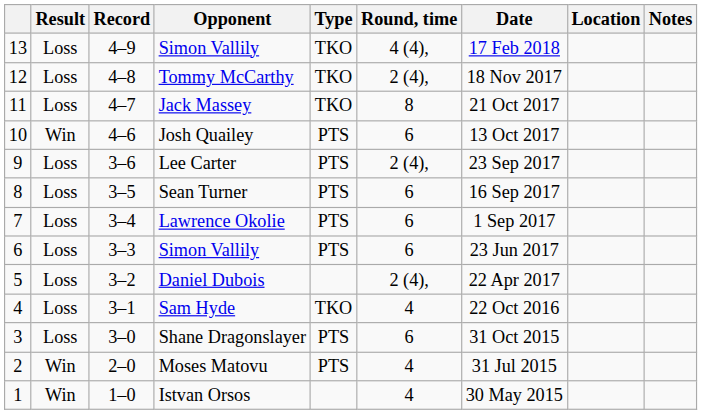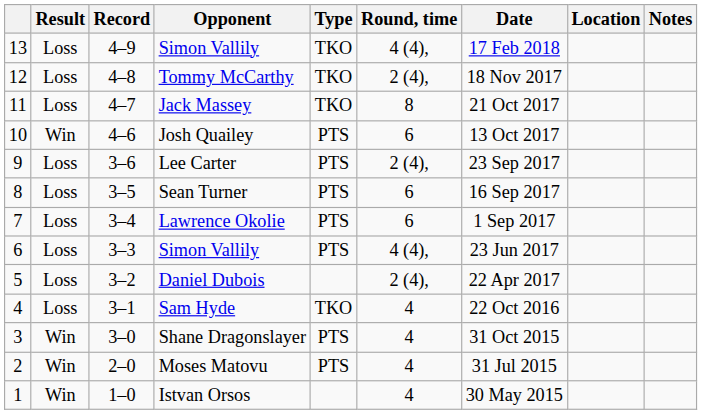6 / Simon Vallily | Round, time: 6 -> 4 (4),
Shane Dragonslayer | Result: Loss -> Win
Shane Dragonslayer | Round, time: 6 -> 4
